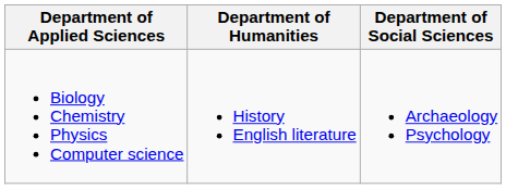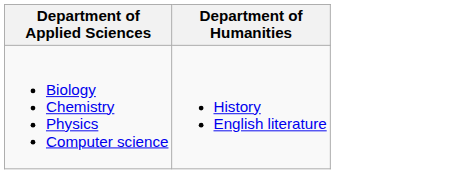- column: Department of Social Sciences | Archaeology Psychology
